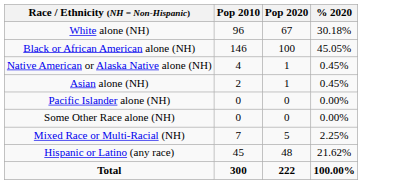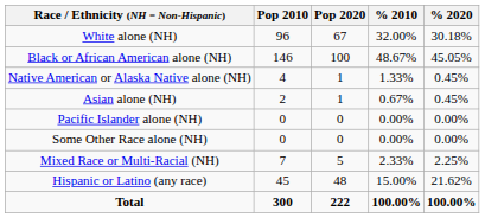+ column: % 2010 | 32.00% | 48.67% | 1.33% | 0.67% | 0.00% | 0.00% | 2.33% | 15.00% | 100.00%
